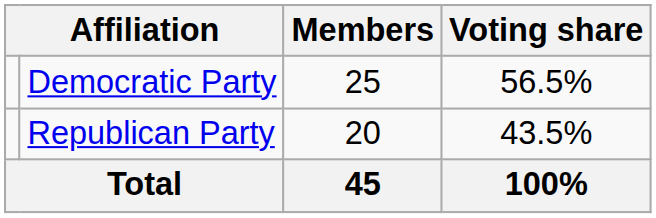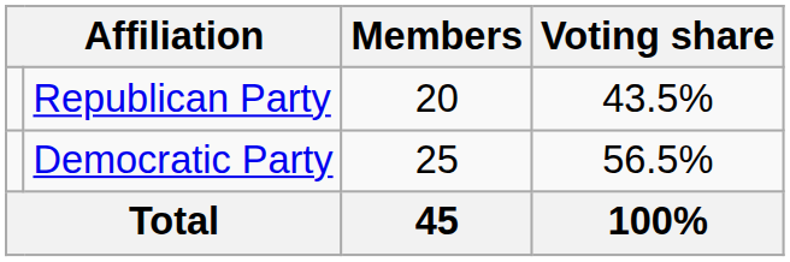rows swapped: Democratic Party <-> Republican Party
